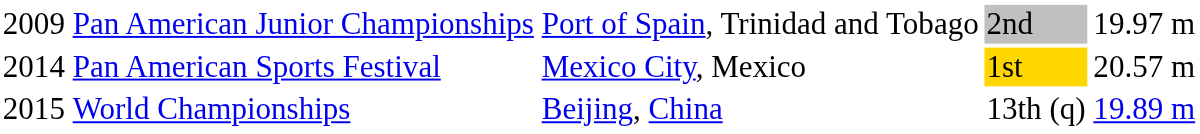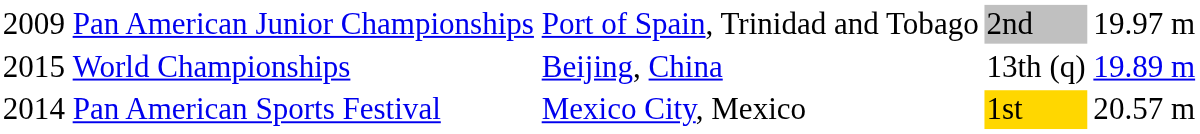rows swapped: Pan American Sports Festival <-> World Championships
